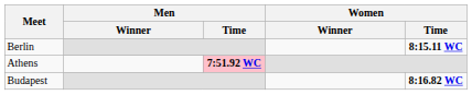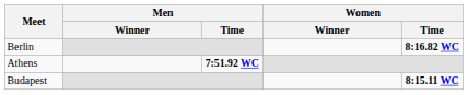Berlin | Women / Time: 8:15.11 WC -> 8:16.82 WC
Athens | Men / Time: pink background -> no background
Budapest | Women / Time: 8:16.82 WC -> 8:15.11 WC
